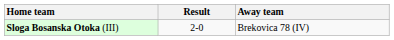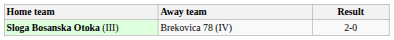columns swapped: Away team <-> Result
